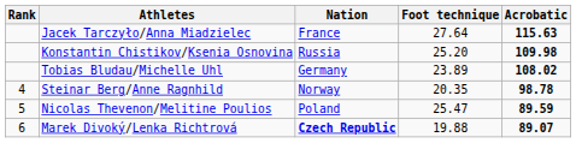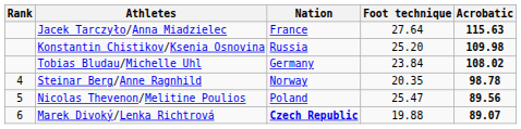Tobias Bludau/Michelle Uhl | Foot technique: 23.89 -> 23.84
Nicolas Thevenon/Melitine Poulios | Acrobatic: 89.59 -> 89.56
